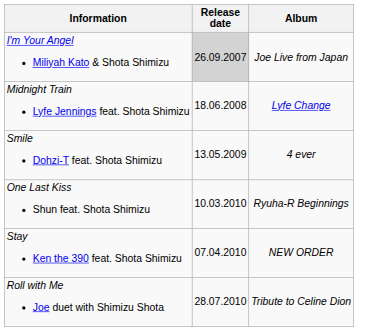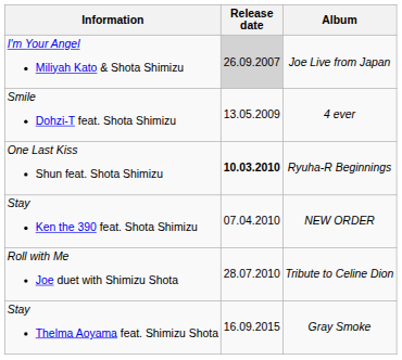- row: Midnight Train Lyfe Jennings feat. Shota Shimizu | 18.06.2008 | Lyfe Change
One Last Kiss Shun feat. Shota Shimizu | Release date: normal -> bold
+ row: Stay Thelma Aoyama feat. Shimizu Shota | 16.09.2015 | Gray Smoke
